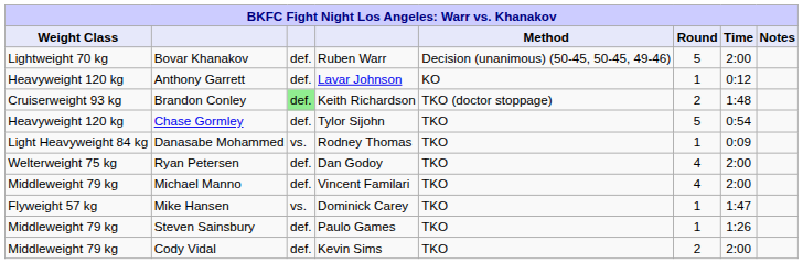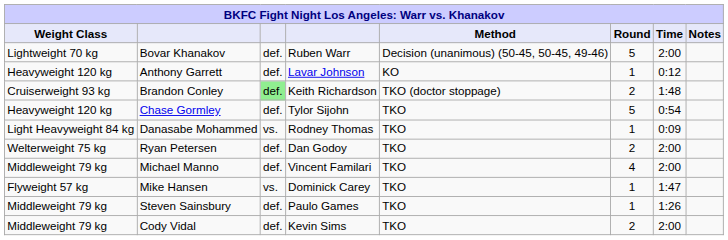Ryan Petersen | Round: 4 -> 2
